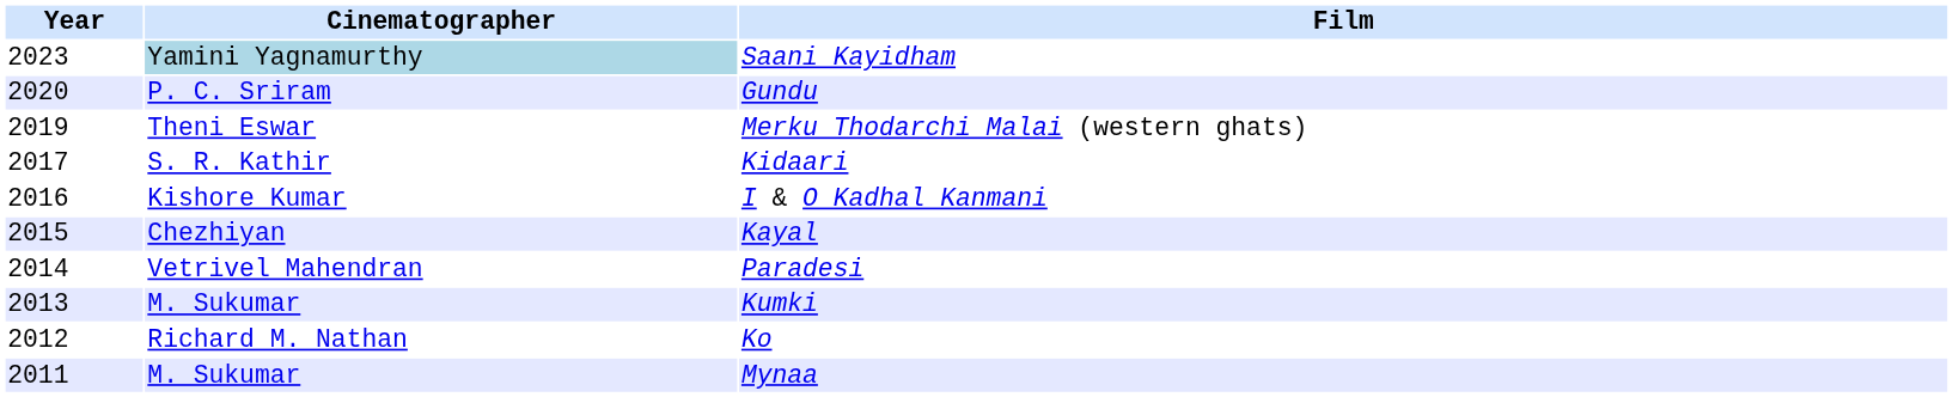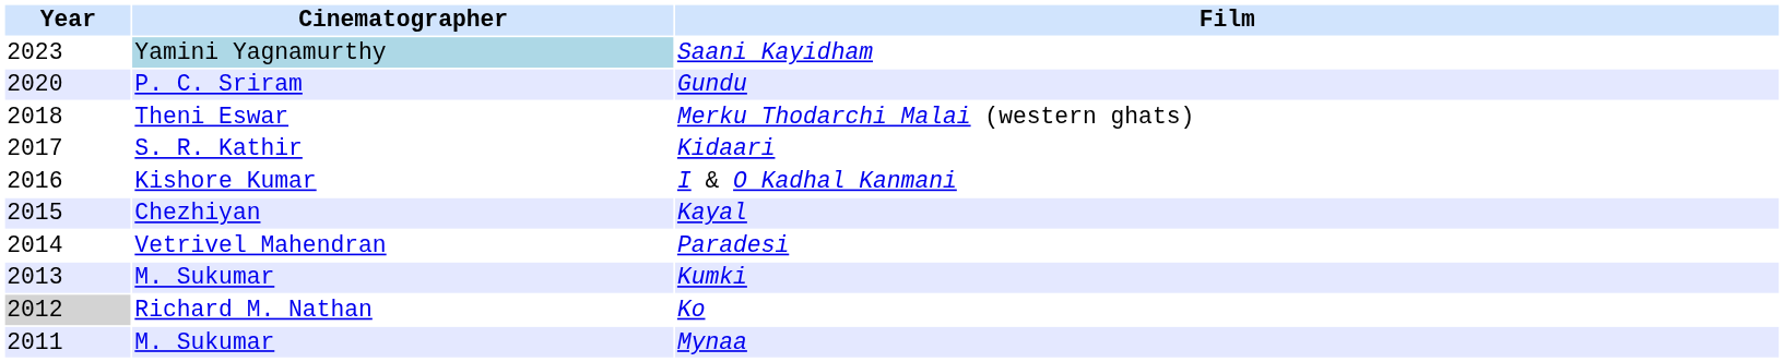Merku Thodarchi Malai (western ghats) | Year: 2019 -> 2018
Ko | Year: no background -> lightgrey background
